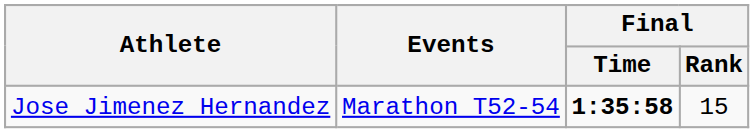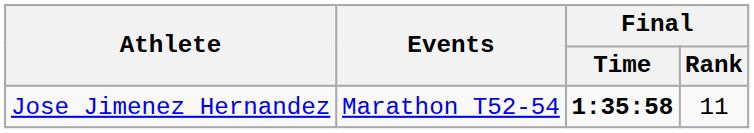Jose Jimenez Hernandez | Final / Rank: 15 -> 11
